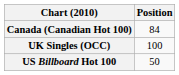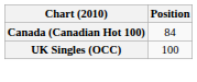- row: US Billboard Hot 100 | 50
